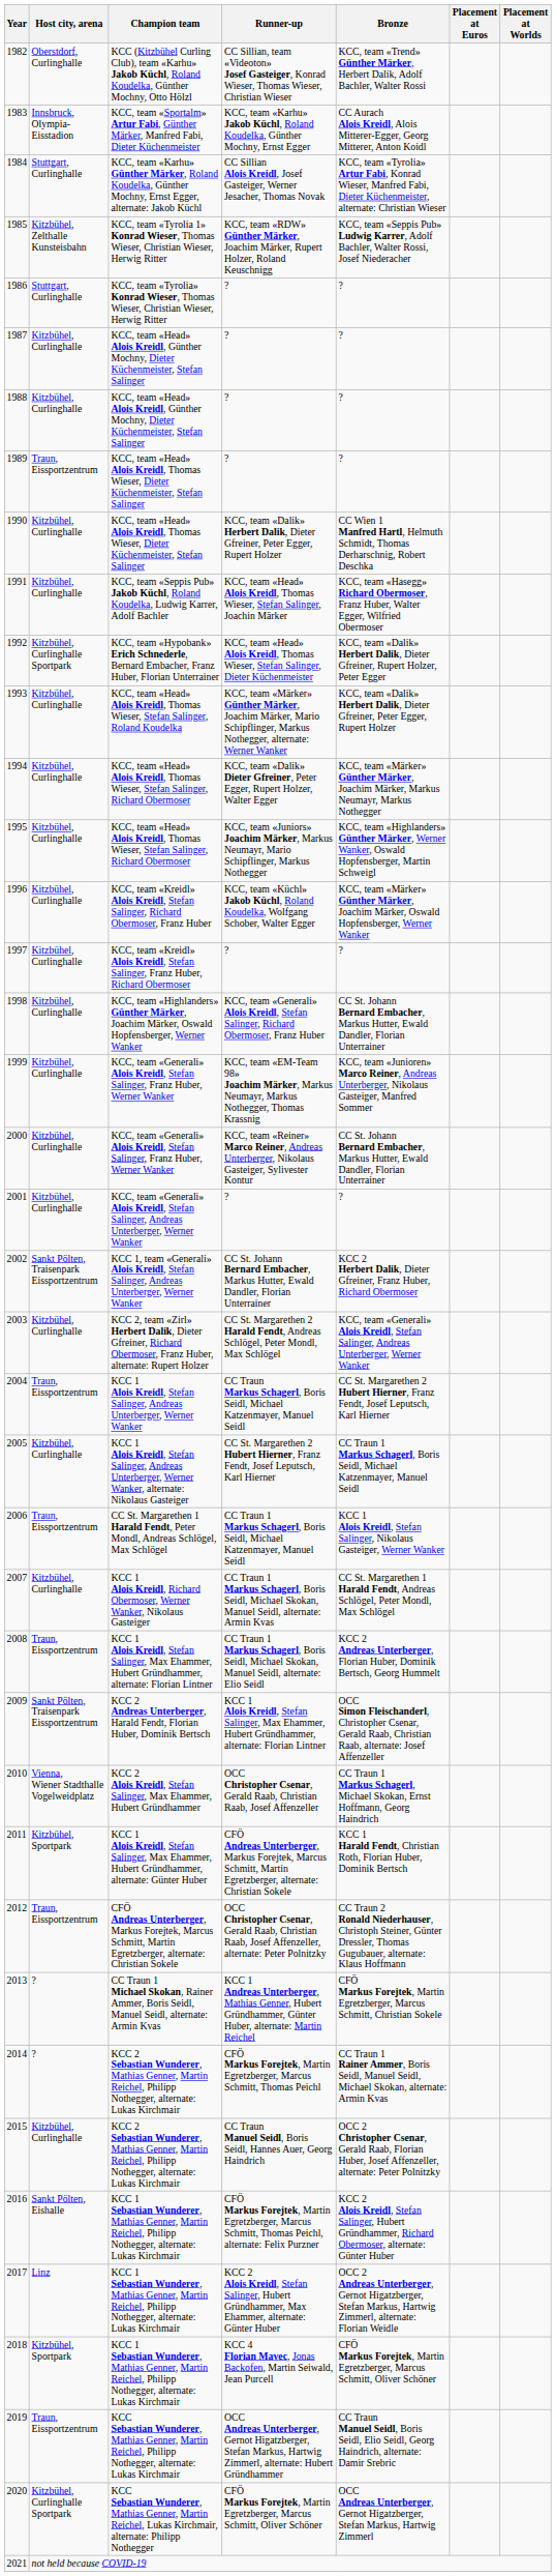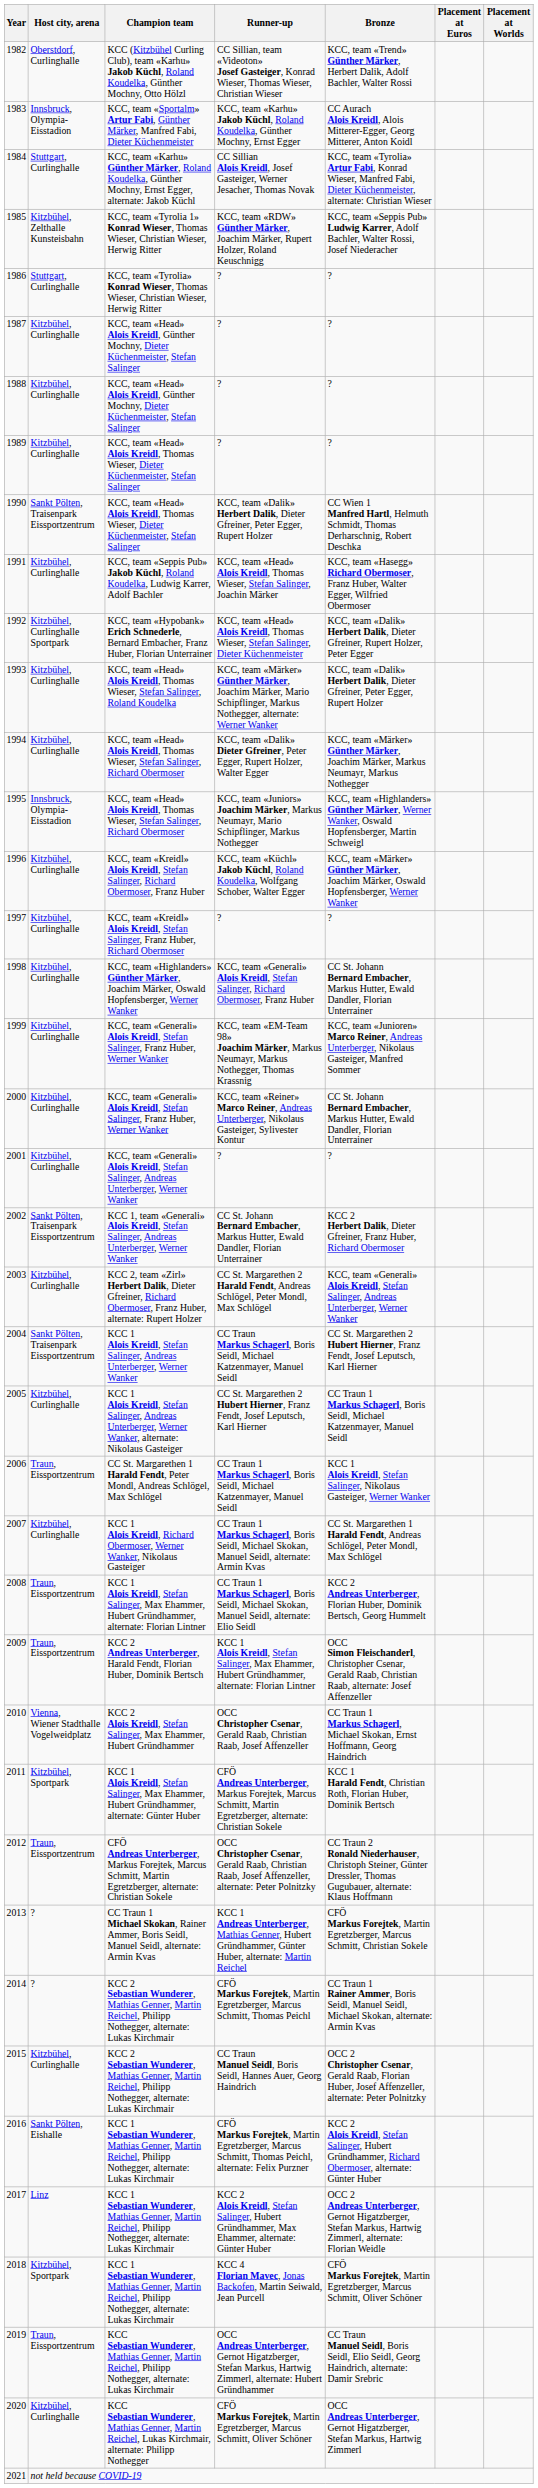1989 | Host city, arena: Traun, Eissportzentrum -> Kitzbühel, Curlinghalle
1990 | Host city, arena: Kitzbühel, Curlinghalle -> Sankt Pölten, Traisenpark Eissportzentrum
1995 | Host city, arena: Kitzbühel, Curlinghalle -> Innsbruck, Olympia-Eisstadion
2004 | Host city, arena: Traun, Eissportzentrum -> Sankt Pölten, Traisenpark Eissportzentrum
2009 | Host city, arena: Sankt Pölten, Traisenpark Eissportzentrum -> Traun, Eissportzentrum
2020 | Host city, arena: Kitzbühel, Curlinghalle Sportpark -> Kitzbühel, Curlinghalle
